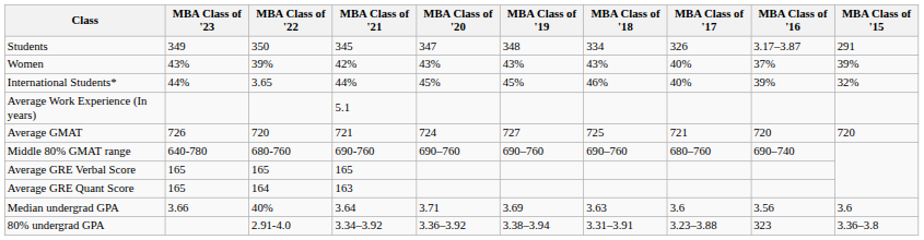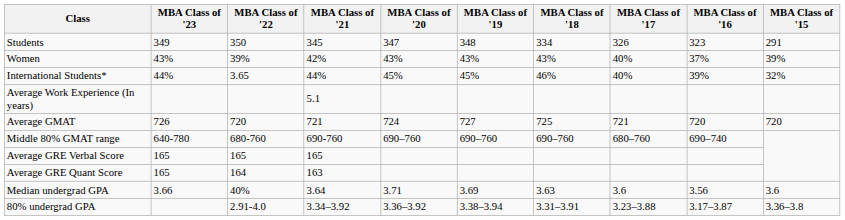Students | MBA Class of '16: 3.17–3.87 -> 323
80% undergrad GPA | MBA Class of '16: 323 -> 3.17–3.87
